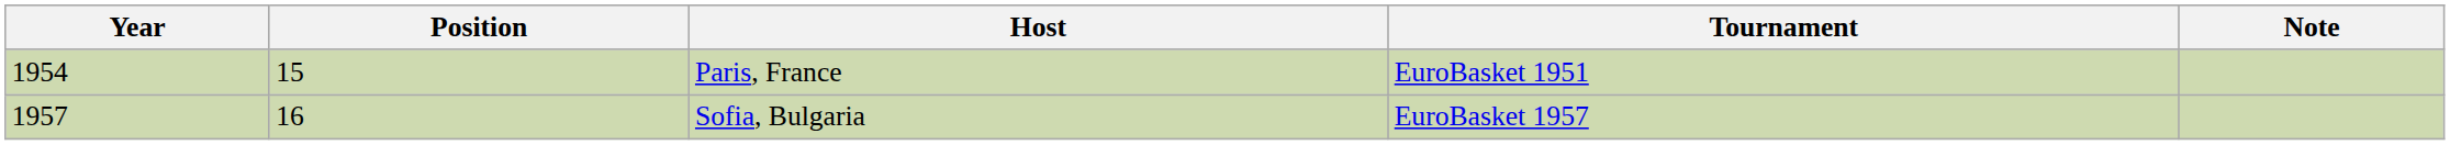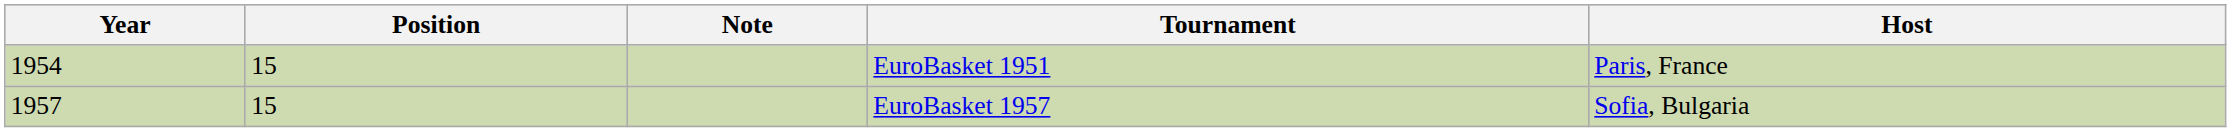columns swapped: Note <-> Host
EuroBasket 1957 | Position: 16 -> 15
